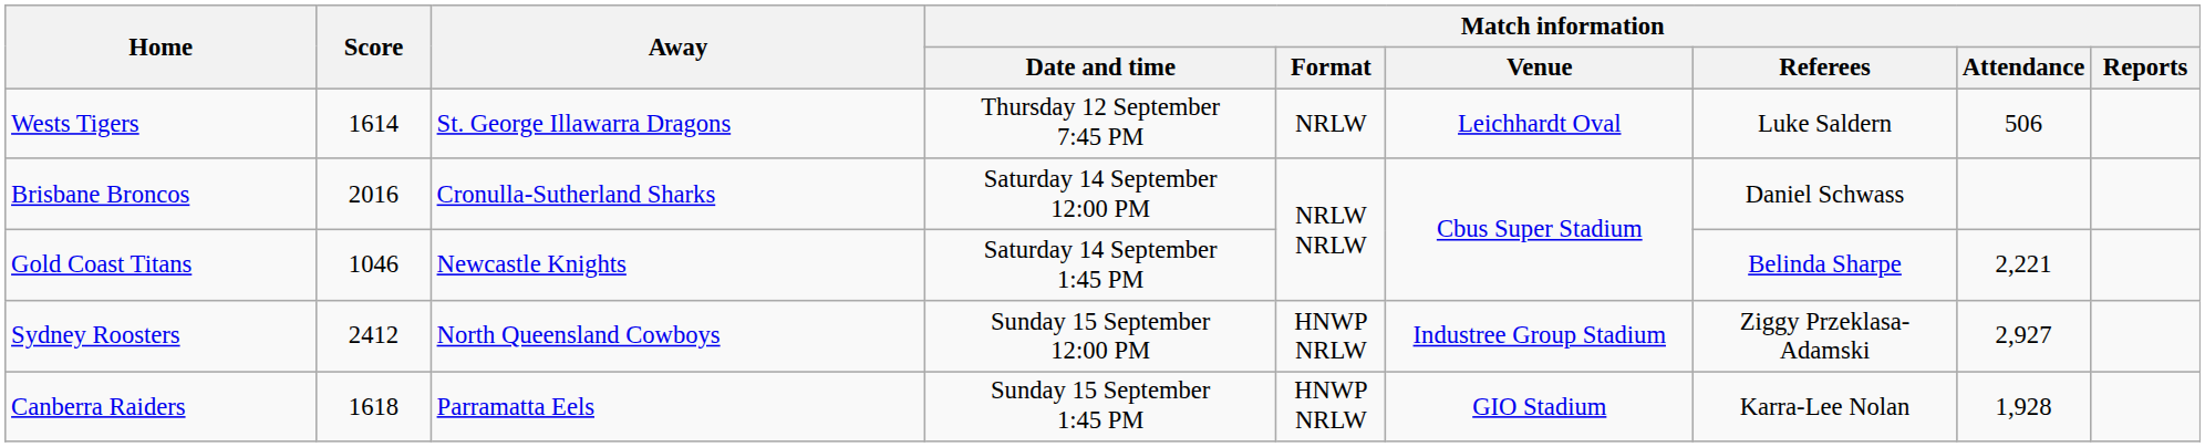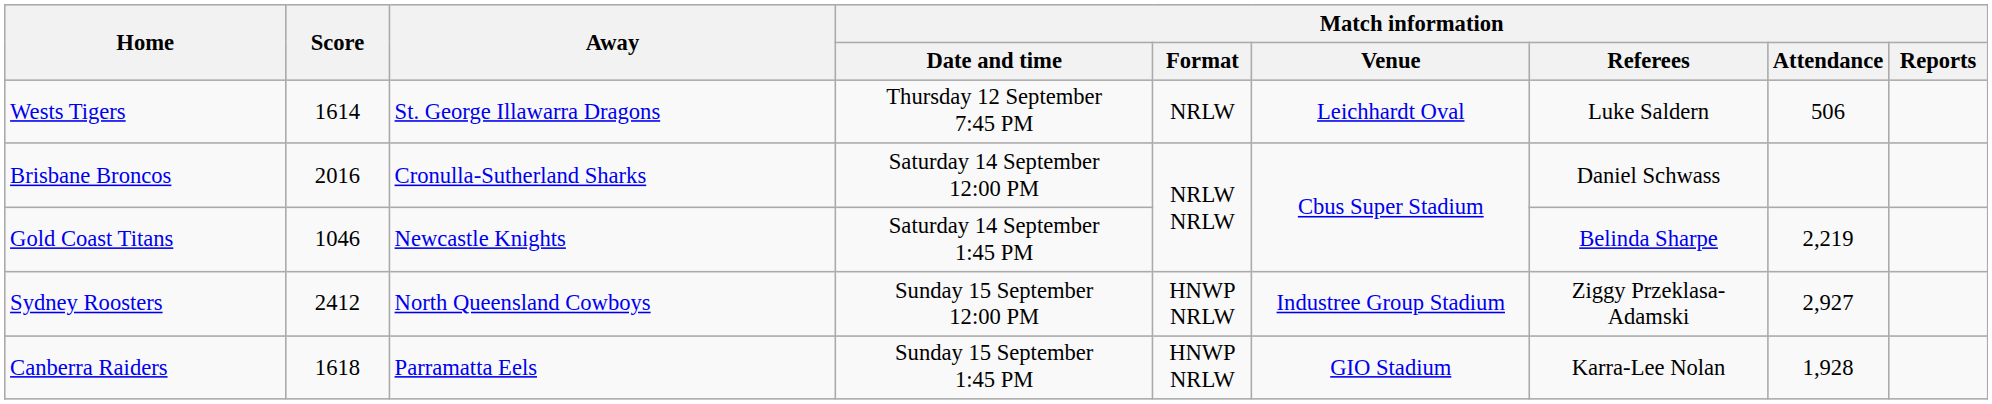Gold Coast Titans | Match information / Attendance: 2,221 -> 2,219
